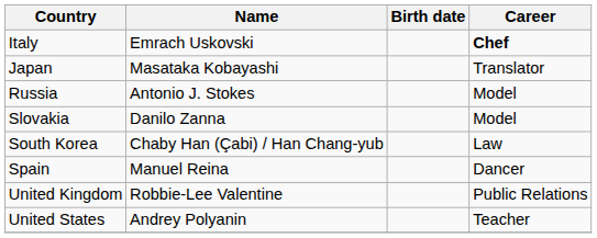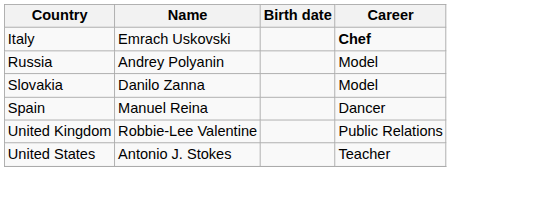- row: Japan | Masataka Kobayashi | Translator
Russia | Name: Antonio J. Stokes -> Andrey Polyanin
- row: South Korea | Chaby Han (Çabi) / Han Chang-yub | Law
United States | Name: Andrey Polyanin -> Antonio J. Stokes
